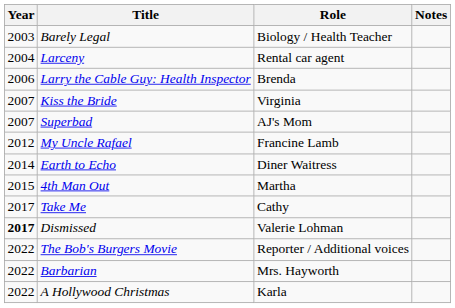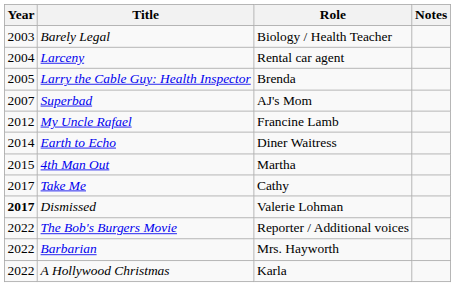Larry the Cable Guy: Health Inspector | Year: 2006 -> 2005
- row: 2007 | Kiss the Bride | Virginia
